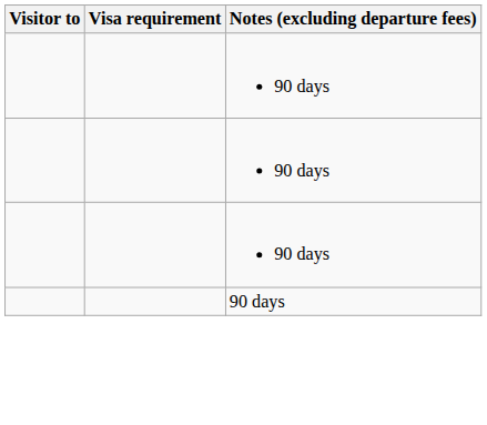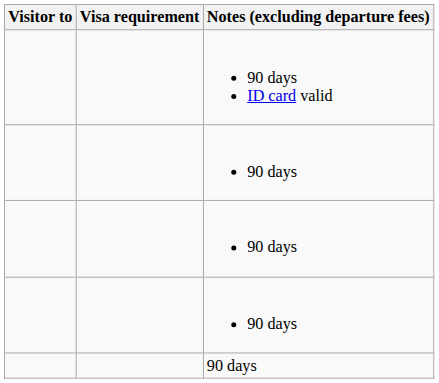+ row: 90 days ID card valid
